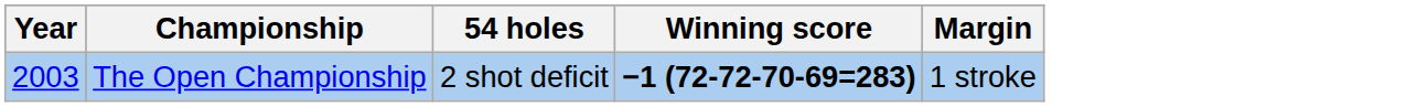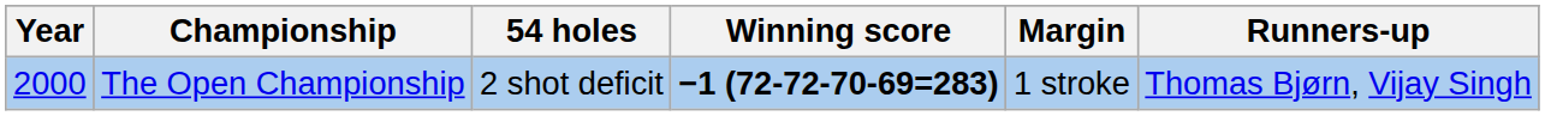+ column: Runners-up | Thomas Bjørn, Vijay Singh
The Open Championship | Year: 2003 -> 2000
